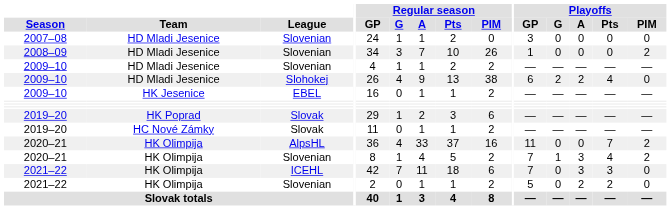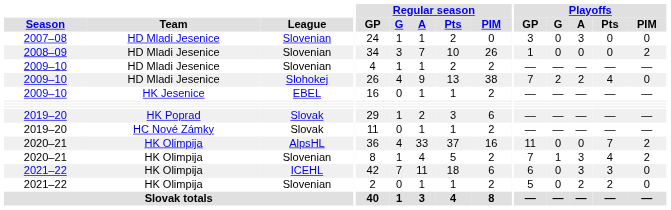2007–08 | Playoffs / A: 0 -> 3
2009–10 / Slohokej | Playoffs / GP: 6 -> 7
2021–22 / ICEHL | Playoffs / GP: 7 -> 6
